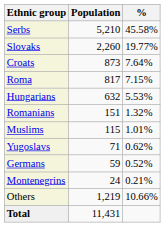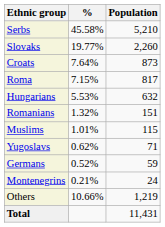columns swapped: Population <-> %
